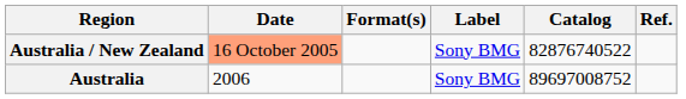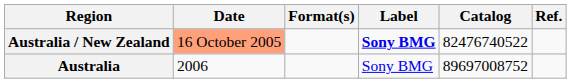Australia / New Zealand | Label: normal -> bold
Australia / New Zealand | Catalog: 82876740522 -> 82476740522
